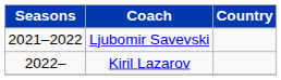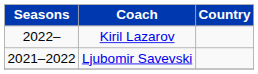rows swapped: Ljubomir Savevski <-> Kiril Lazarov
